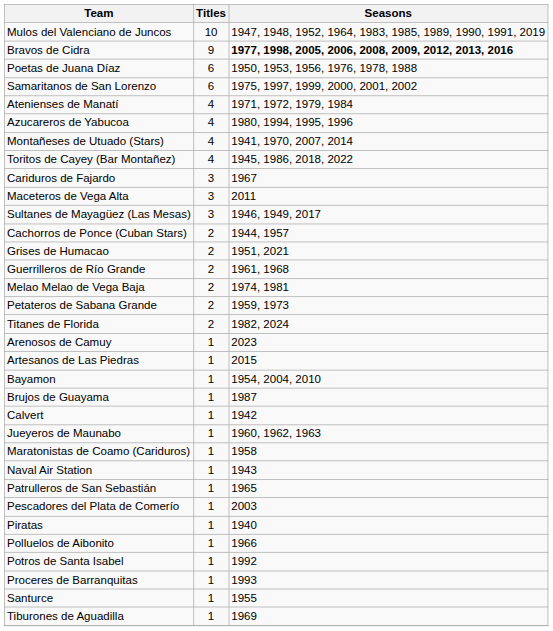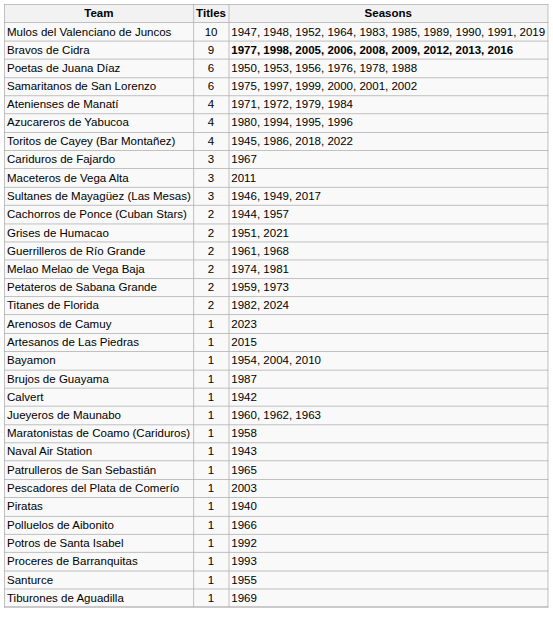- row: Montañeses de Utuado (Stars) | 4 | 1941, 1970, 2007, 2014
